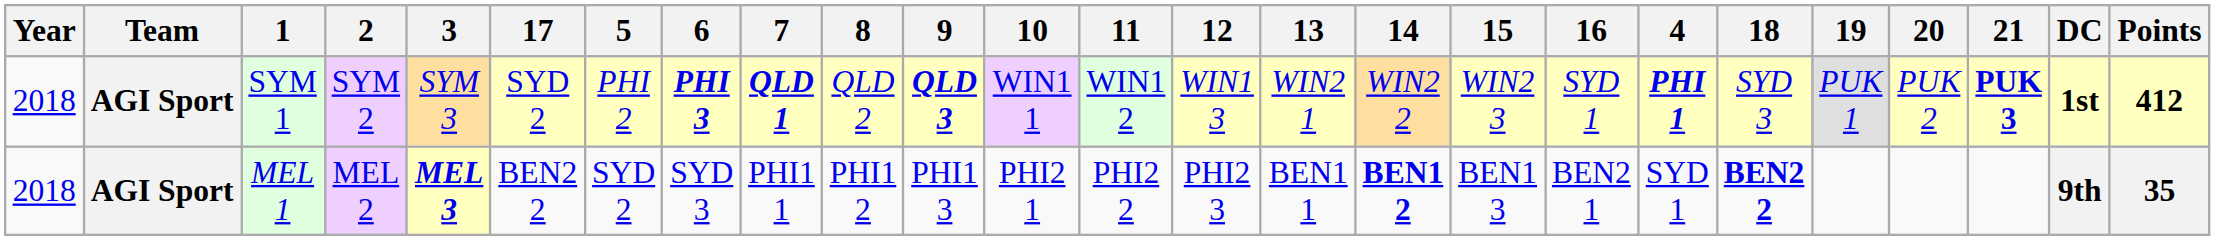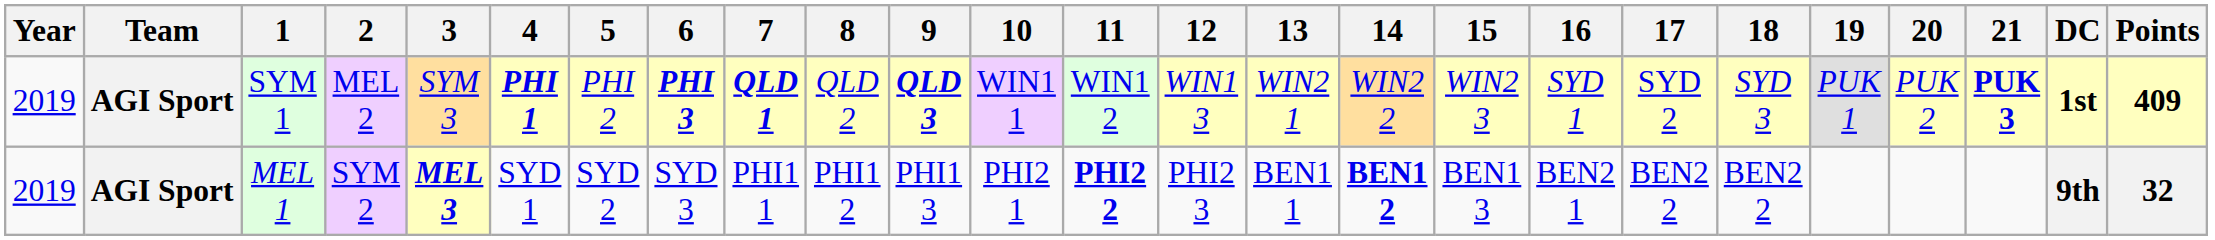columns swapped: 4 <-> 17
SYM 1 | Year: 2018 -> 2019
SYM 1 | 2: SYM 2 -> MEL 2
SYM 1 | Points: 412 -> 409
MEL 1 | Year: 2018 -> 2019
MEL 1 | 2: MEL 2 -> SYM 2
MEL 1 | 11: normal -> bold
MEL 1 | 18: bold -> normal
MEL 1 | Points: 35 -> 32
